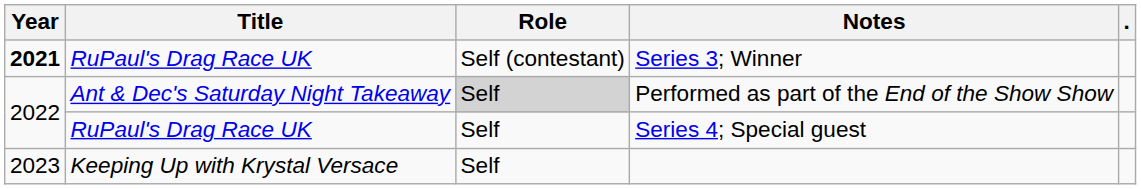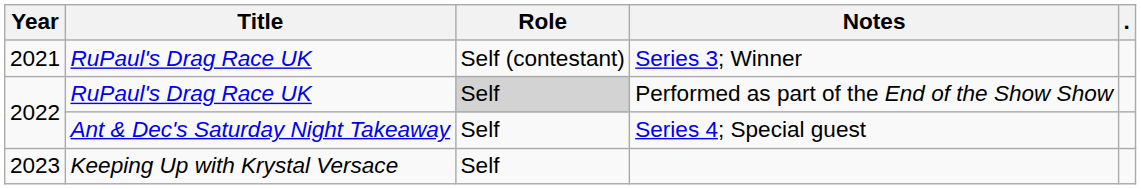Series 3; Winner | Year: bold -> normal
Performed as part of the End of the Show Show | Title: Ant & Dec's Saturday Night Takeaway -> RuPaul's Drag Race UK
Series 4; Special guest | Title: RuPaul's Drag Race UK -> Ant & Dec's Saturday Night Takeaway
